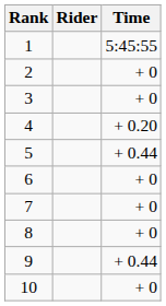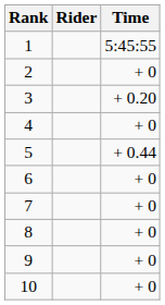3 | Time: + 0 -> + 0.20
4 | Time: + 0.20 -> + 0
9 | Time: + 0.44 -> + 0
